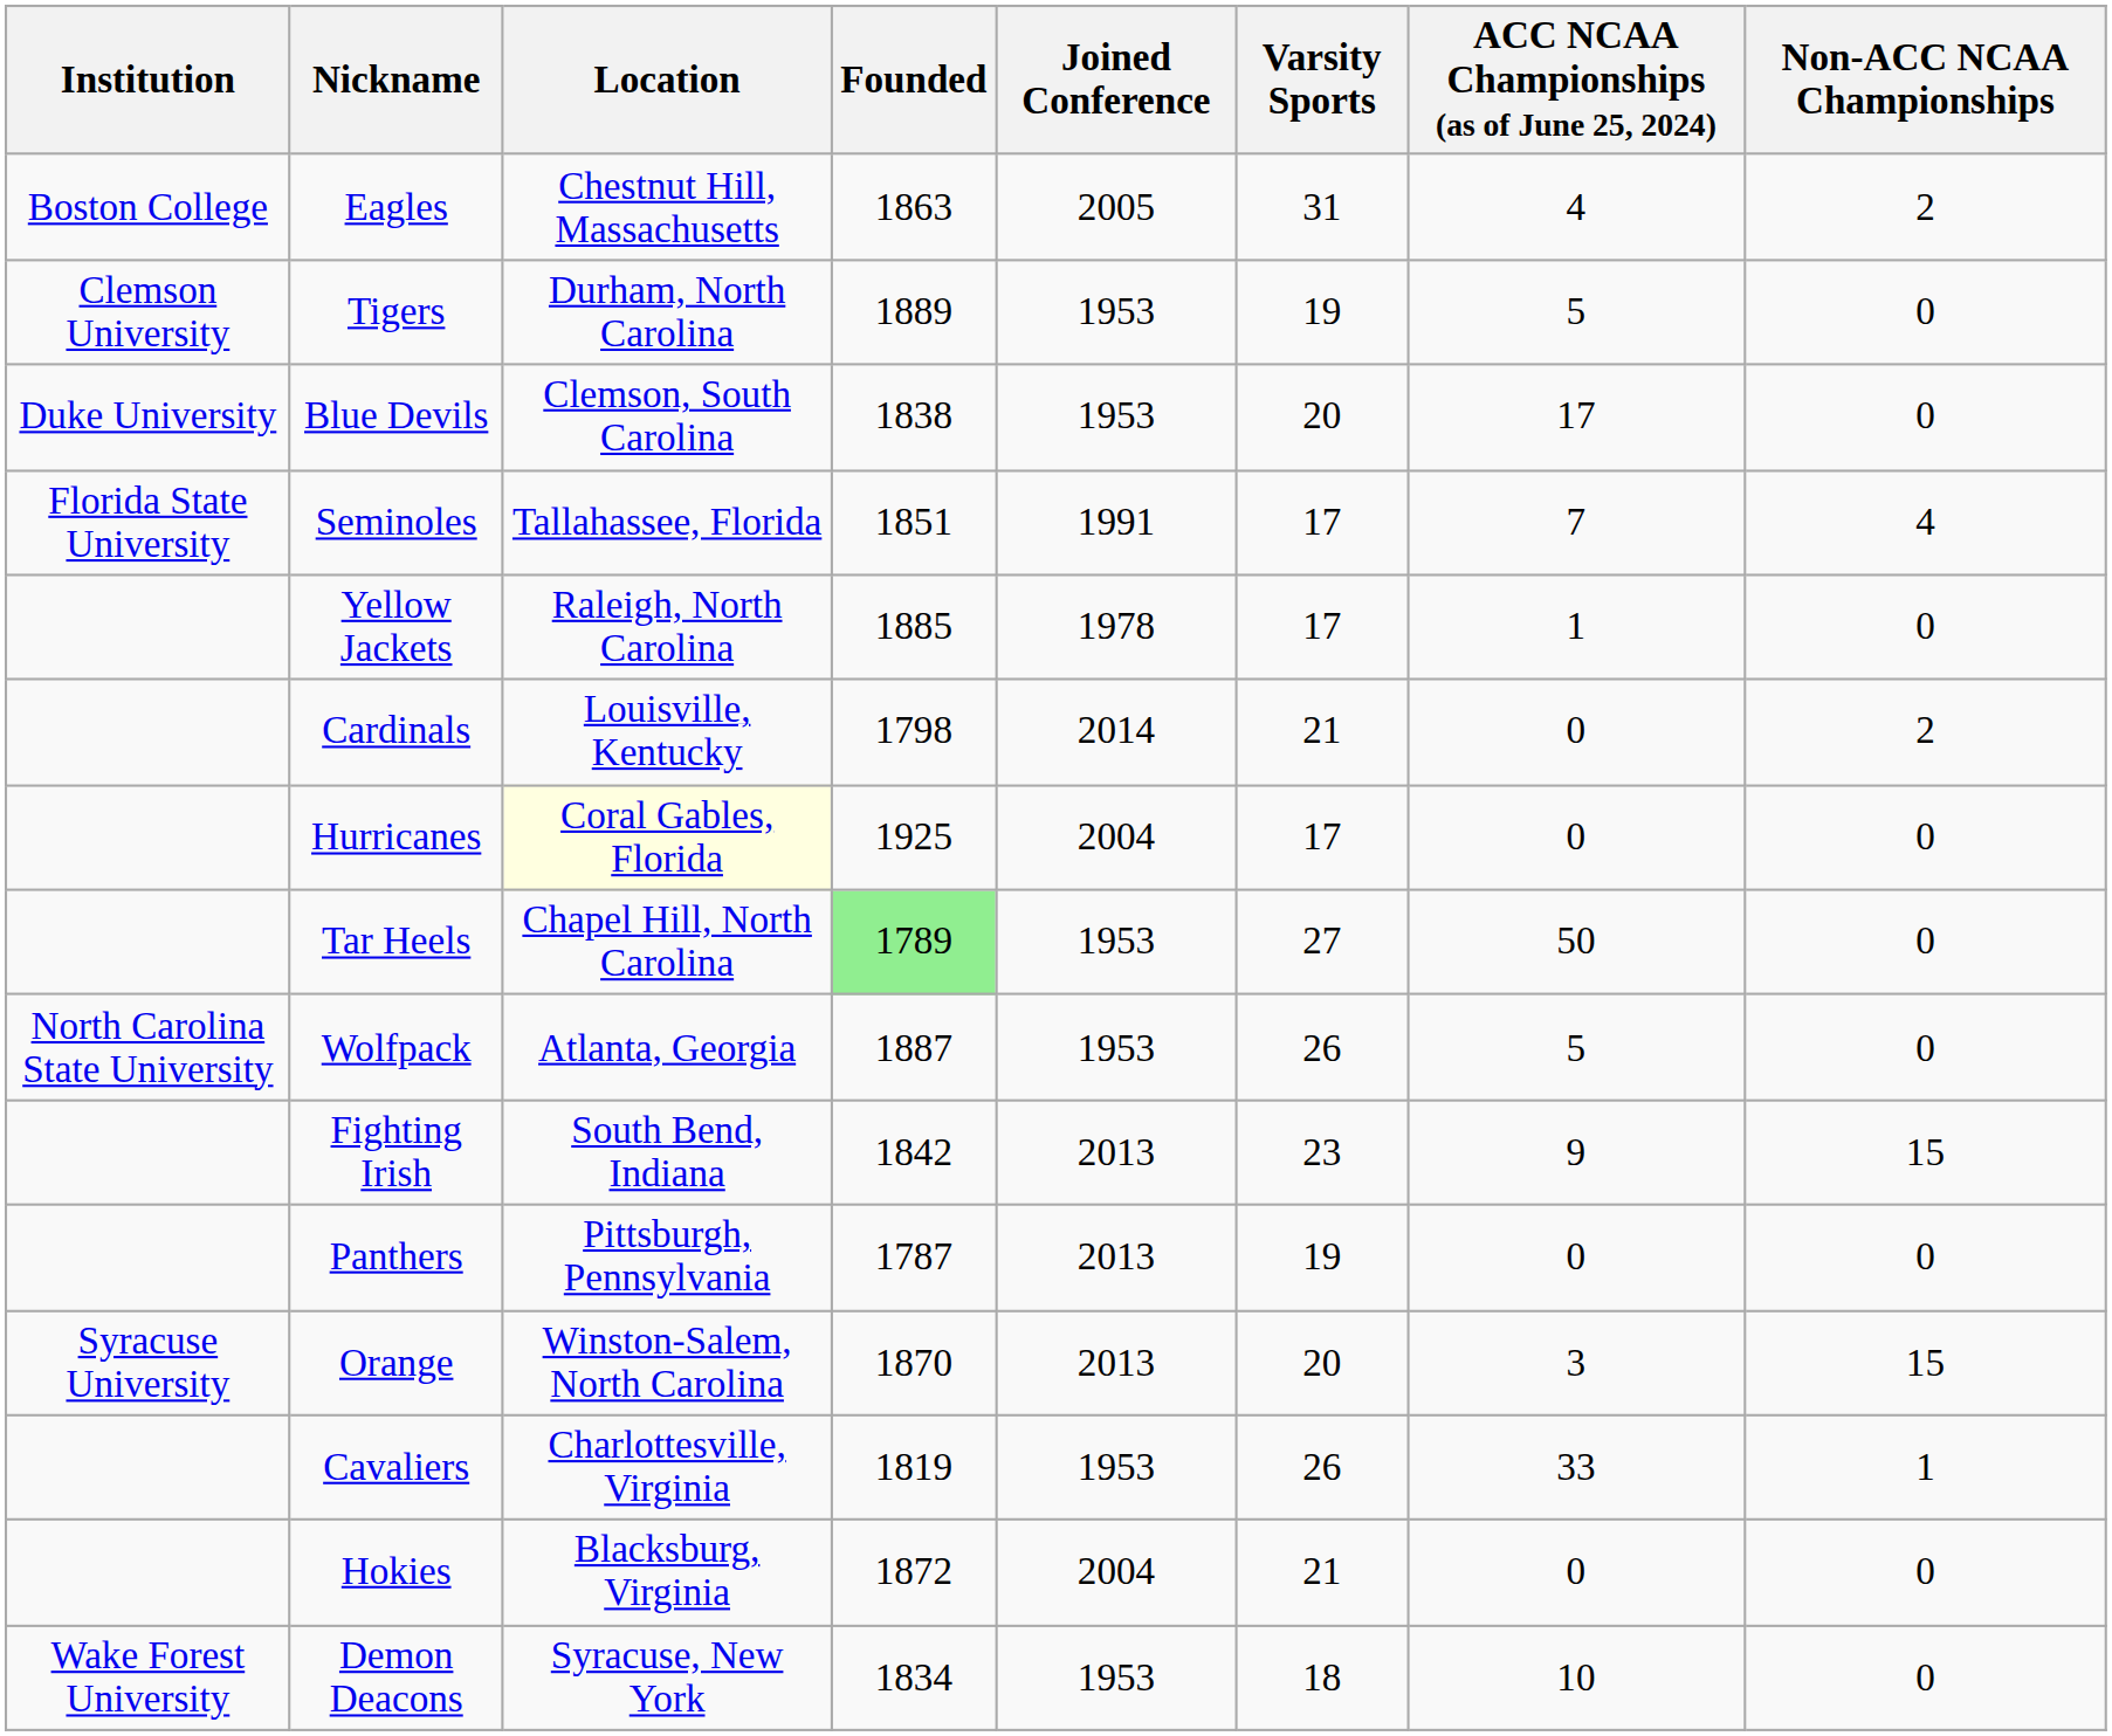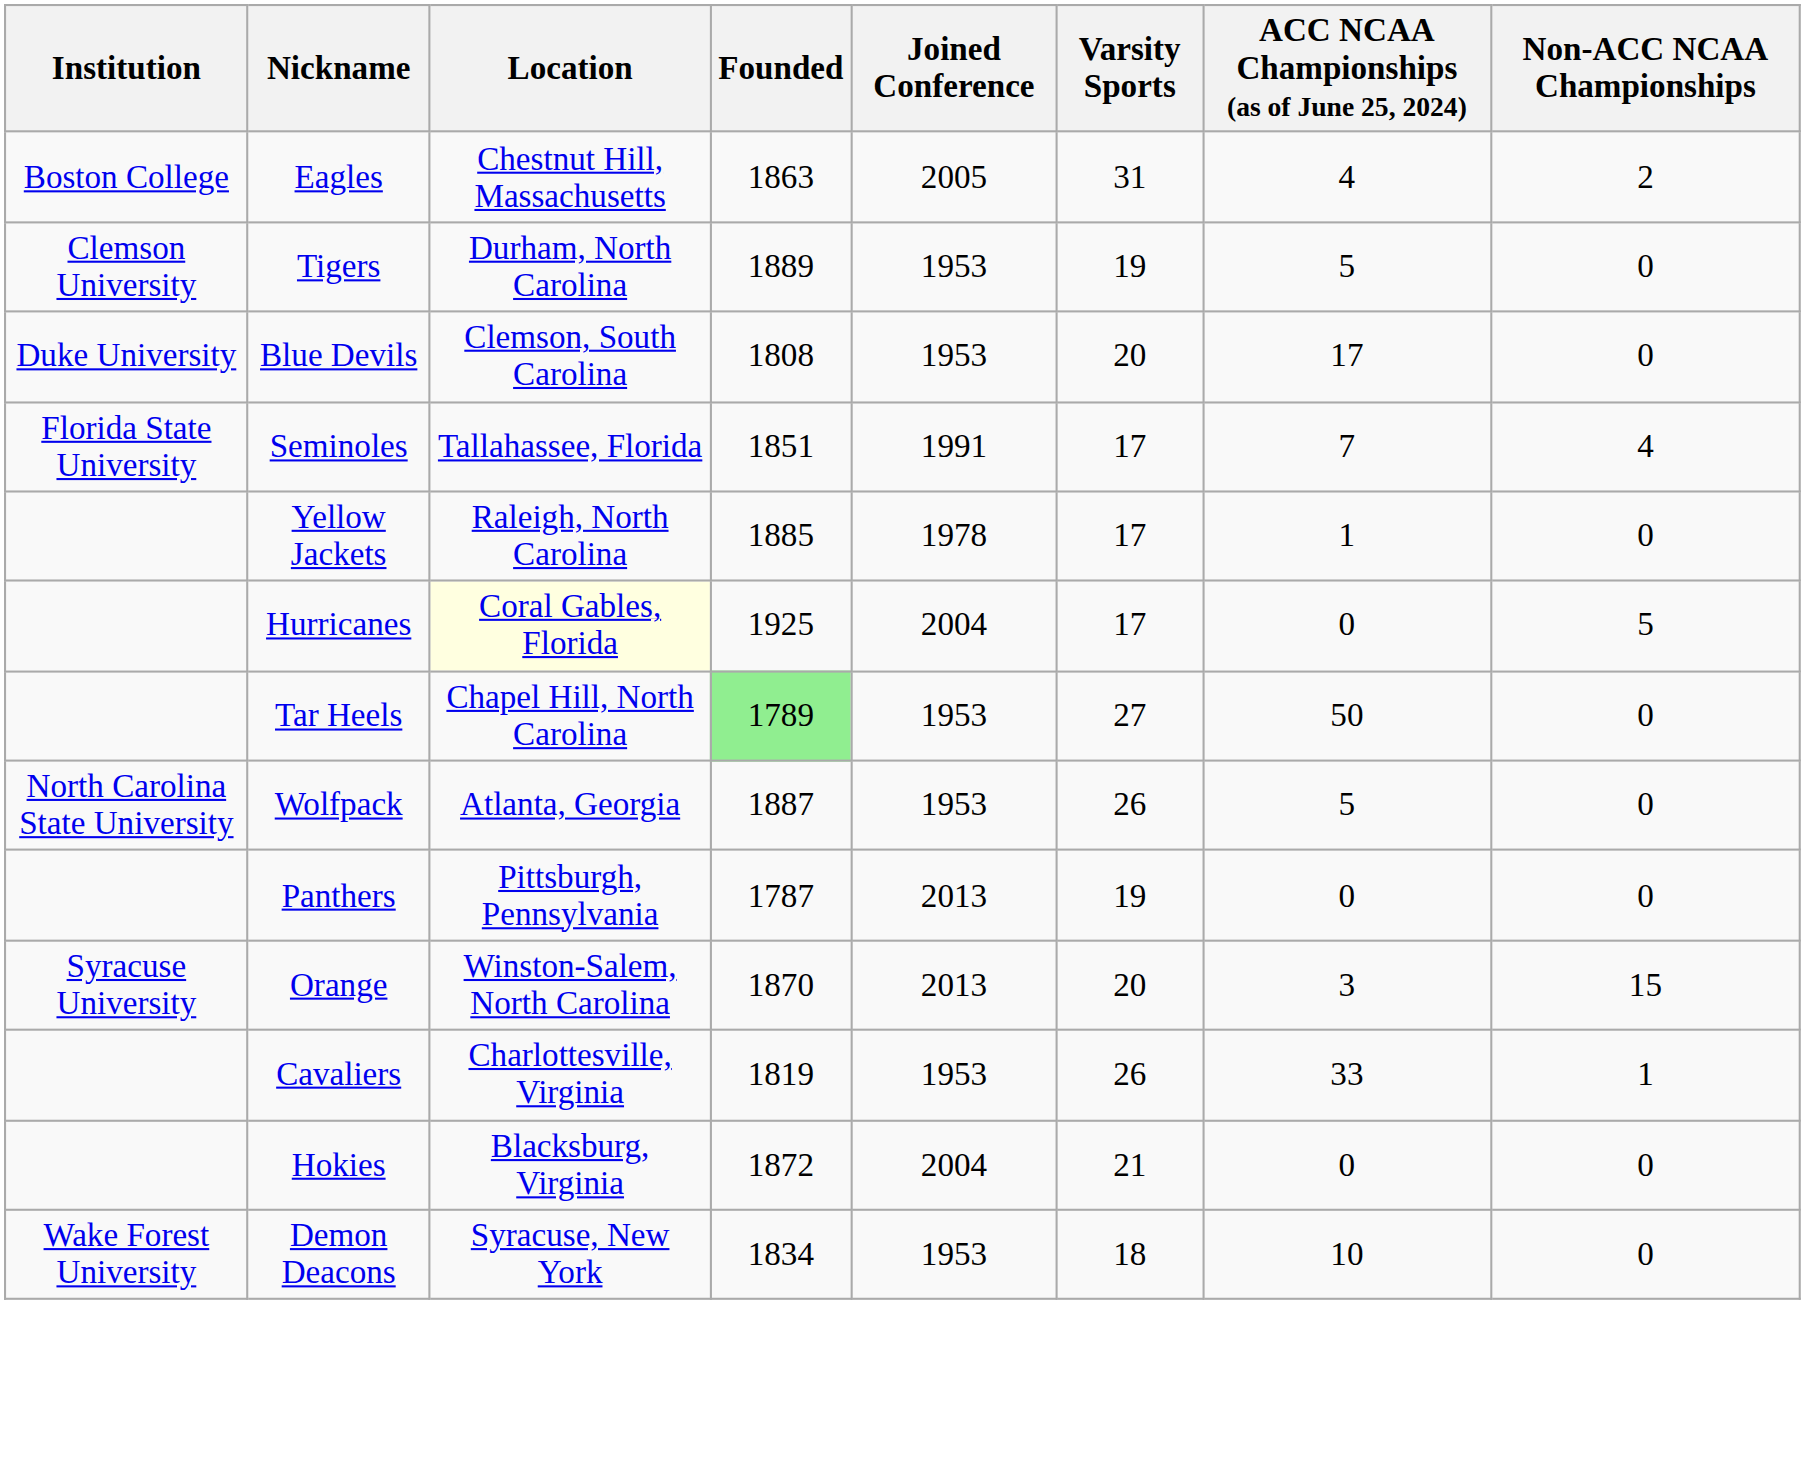Blue Devils | Founded: 1838 -> 1808
- row: Cardinals | Louisville, Kentucky | 1798 | 2014 | 21 | 0 | 2
Hurricanes | Non-ACC NCAA Championships: 0 -> 5
- row: Fighting Irish | South Bend, Indiana | 1842 | 2013 | 23 | 9 | 15
